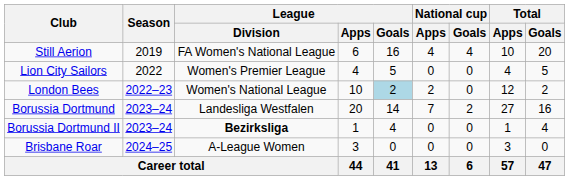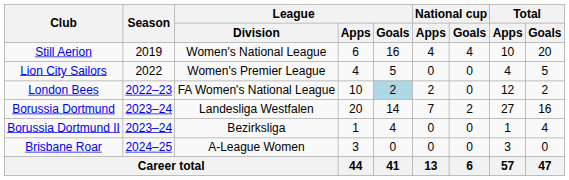Still Aerion | League / Division: FA Women's National League -> Women's National League
London Bees | League / Division: Women's National League -> FA Women's National League
Borussia Dortmund II | League / Division: bold -> normal
